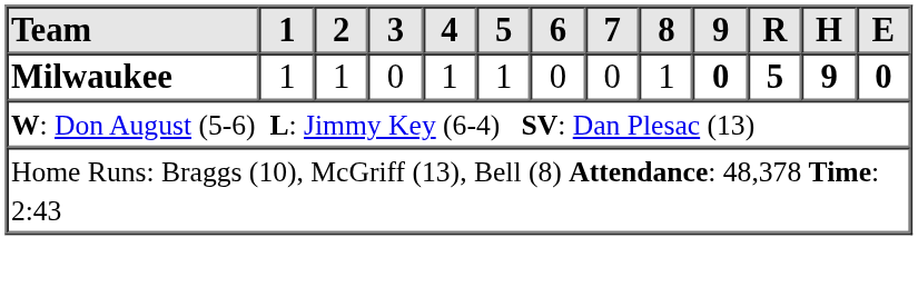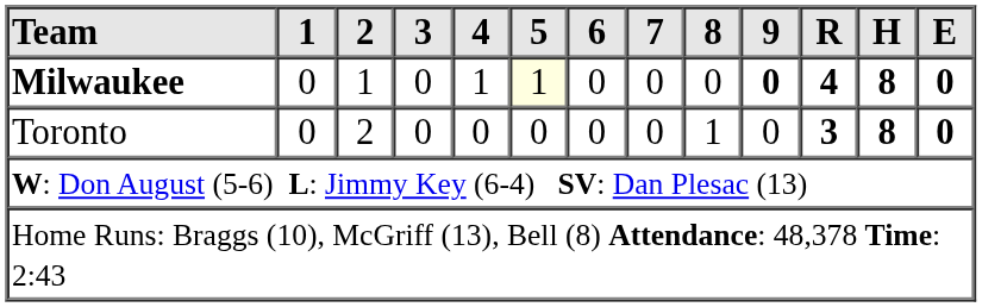Milwaukee | 1: 1 -> 0
Milwaukee | 5: no background -> lightyellow background
Milwaukee | 8: 1 -> 0
Milwaukee | R: 5 -> 4
Milwaukee | H: 9 -> 8
+ row: Toronto | 0 | 2 | 0 | 0 | 0 | 0 | 0 | 1 | 0 | 3 | 8 | 0
